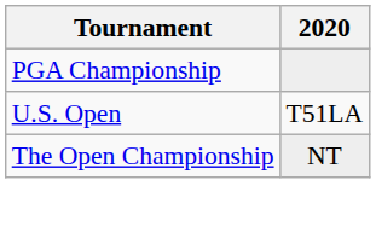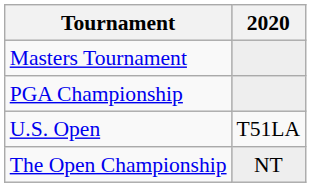+ row: Masters Tournament
